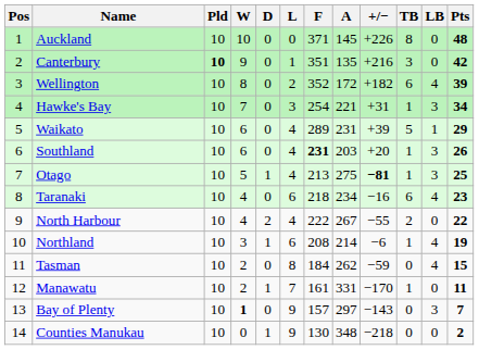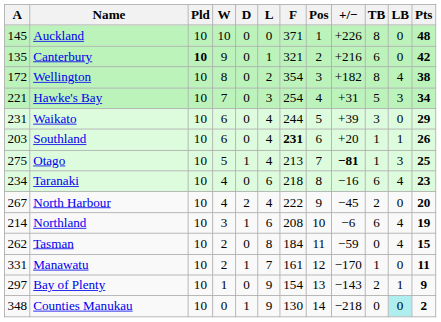columns swapped: Pos <-> A
Canterbury | F: 351 -> 321
Canterbury | TB: 3 -> 6
Wellington | F: 352 -> 354
Wellington | TB: 6 -> 8
Wellington | Pts: 39 -> 38
Hawke's Bay | TB: 1 -> 5
Waikato | F: 289 -> 244
Waikato | TB: 5 -> 3
Waikato | LB: 1 -> 0
Southland | LB: 3 -> 1
North Harbour | +/−: −55 -> −45
North Harbour | Pts: 22 -> 20
Northland | TB: 1 -> 6
Bay of Plenty | W: bold -> normal
Bay of Plenty | F: 157 -> 154
Bay of Plenty | TB: 0 -> 2
Bay of Plenty | LB: 3 -> 1
Bay of Plenty | Pts: 7 -> 9
Counties Manukau | LB: no background -> paleturquoise background
